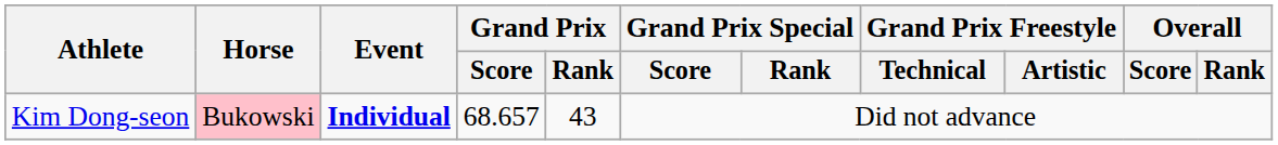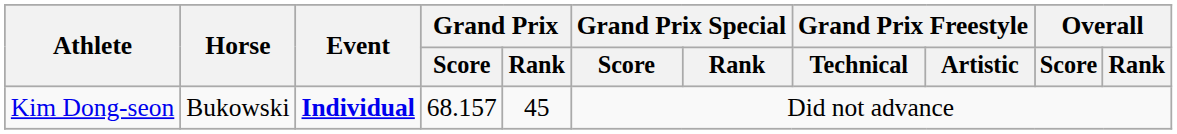Kim Dong-seon | Horse: pink background -> no background
Kim Dong-seon | Grand Prix / Score: 68.657 -> 68.157
Kim Dong-seon | Grand Prix / Rank: 43 -> 45
